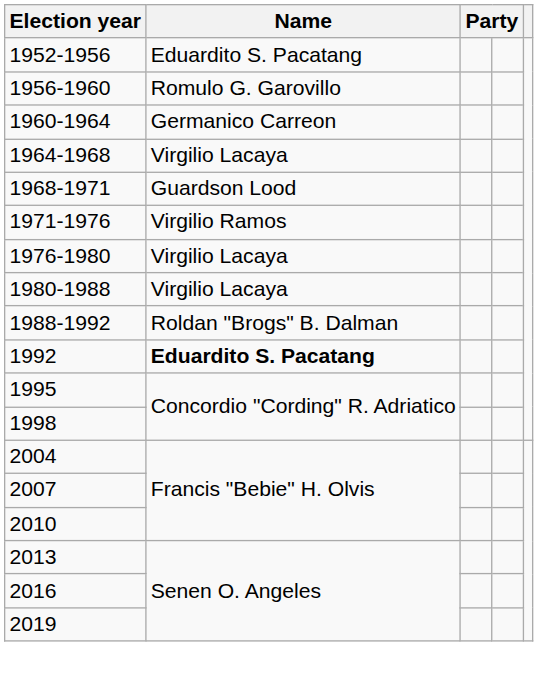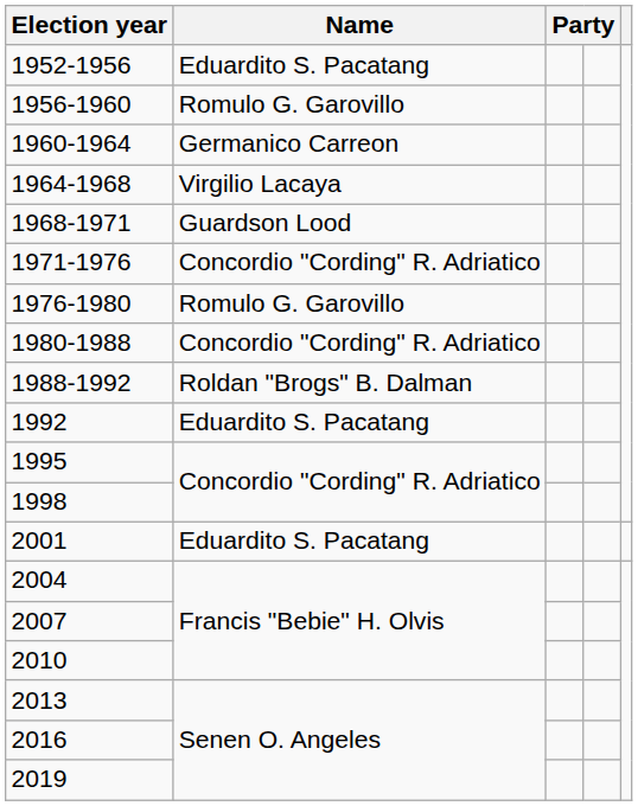1971-1976 | Name: Virgilio Ramos -> Concordio "Cording" R. Adriatico
1976-1980 | Name: Virgilio Lacaya -> Romulo G. Garovillo
1980-1988 | Name: Virgilio Lacaya -> Concordio "Cording" R. Adriatico
1992 | Name: bold -> normal
+ row: 2001 | Eduardito S. Pacatang
